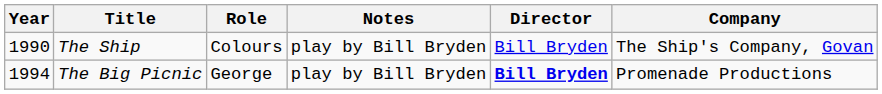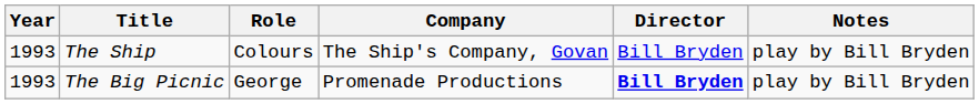columns swapped: Company <-> Notes
The Ship | Year: 1990 -> 1993
The Big Picnic | Year: 1994 -> 1993
